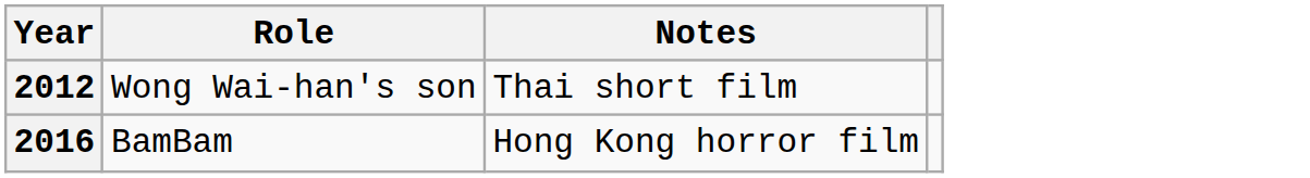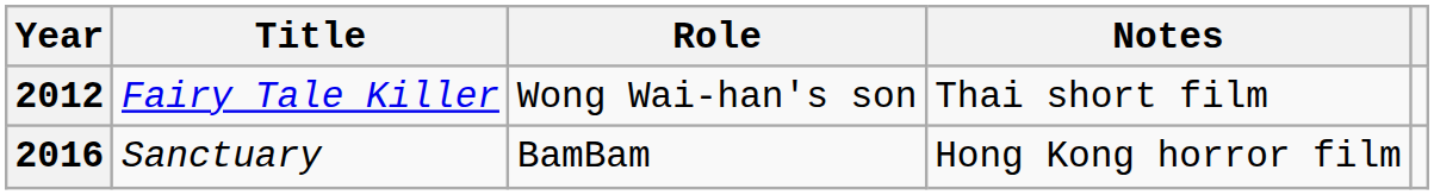+ column: Title | Fairy Tale Killer | Sanctuary
